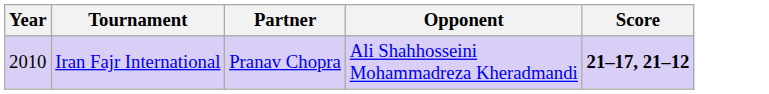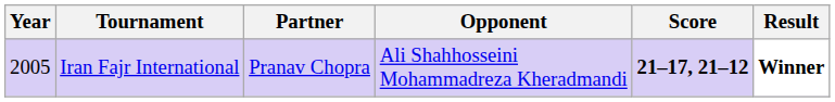+ column: Result | Winner
Iran Fajr International | Year: 2010 -> 2005
